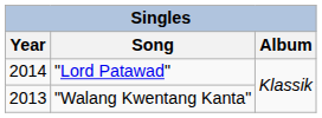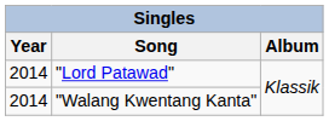"Walang Kwentang Kanta" | Year: 2013 -> 2014
